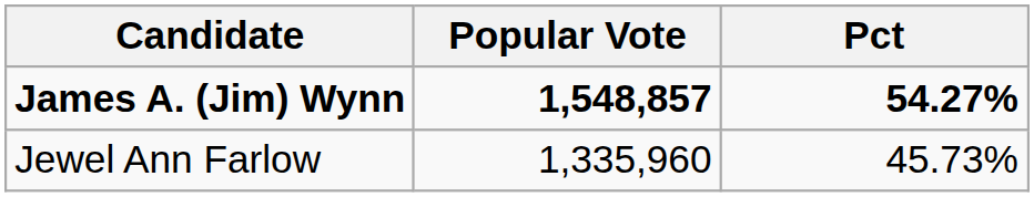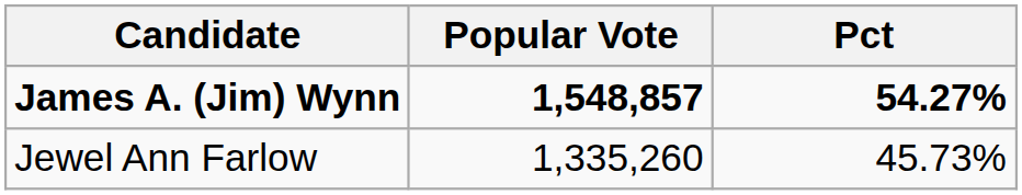Jewel Ann Farlow | Popular Vote: 1,335,960 -> 1,335,260
